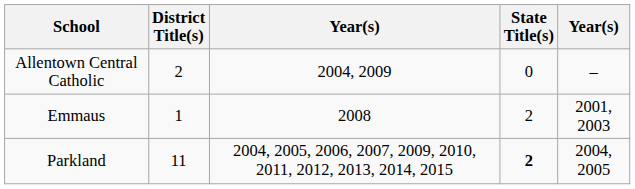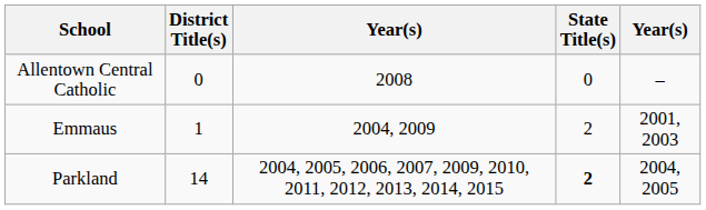Allentown Central Catholic | District Title(s): 2 -> 0
Allentown Central Catholic | column 3: 2004, 2009 -> 2008
Emmaus | column 3: 2008 -> 2004, 2009
Parkland | District Title(s): 11 -> 14
